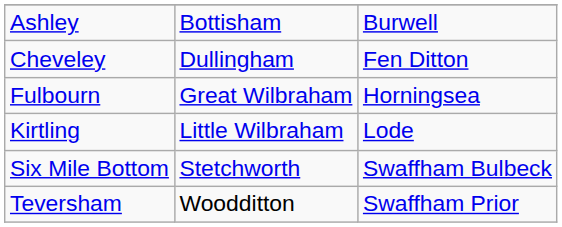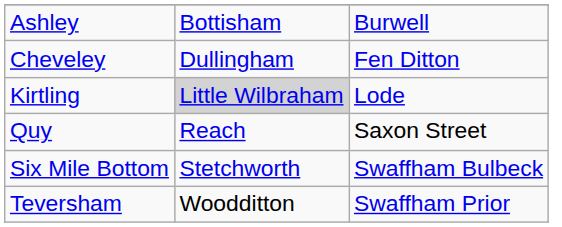- row: Fulbourn | Great Wilbraham | Horningsea
Kirtling | column 2: no background -> lightgrey background
+ row: Quy | Reach | Saxon Street
